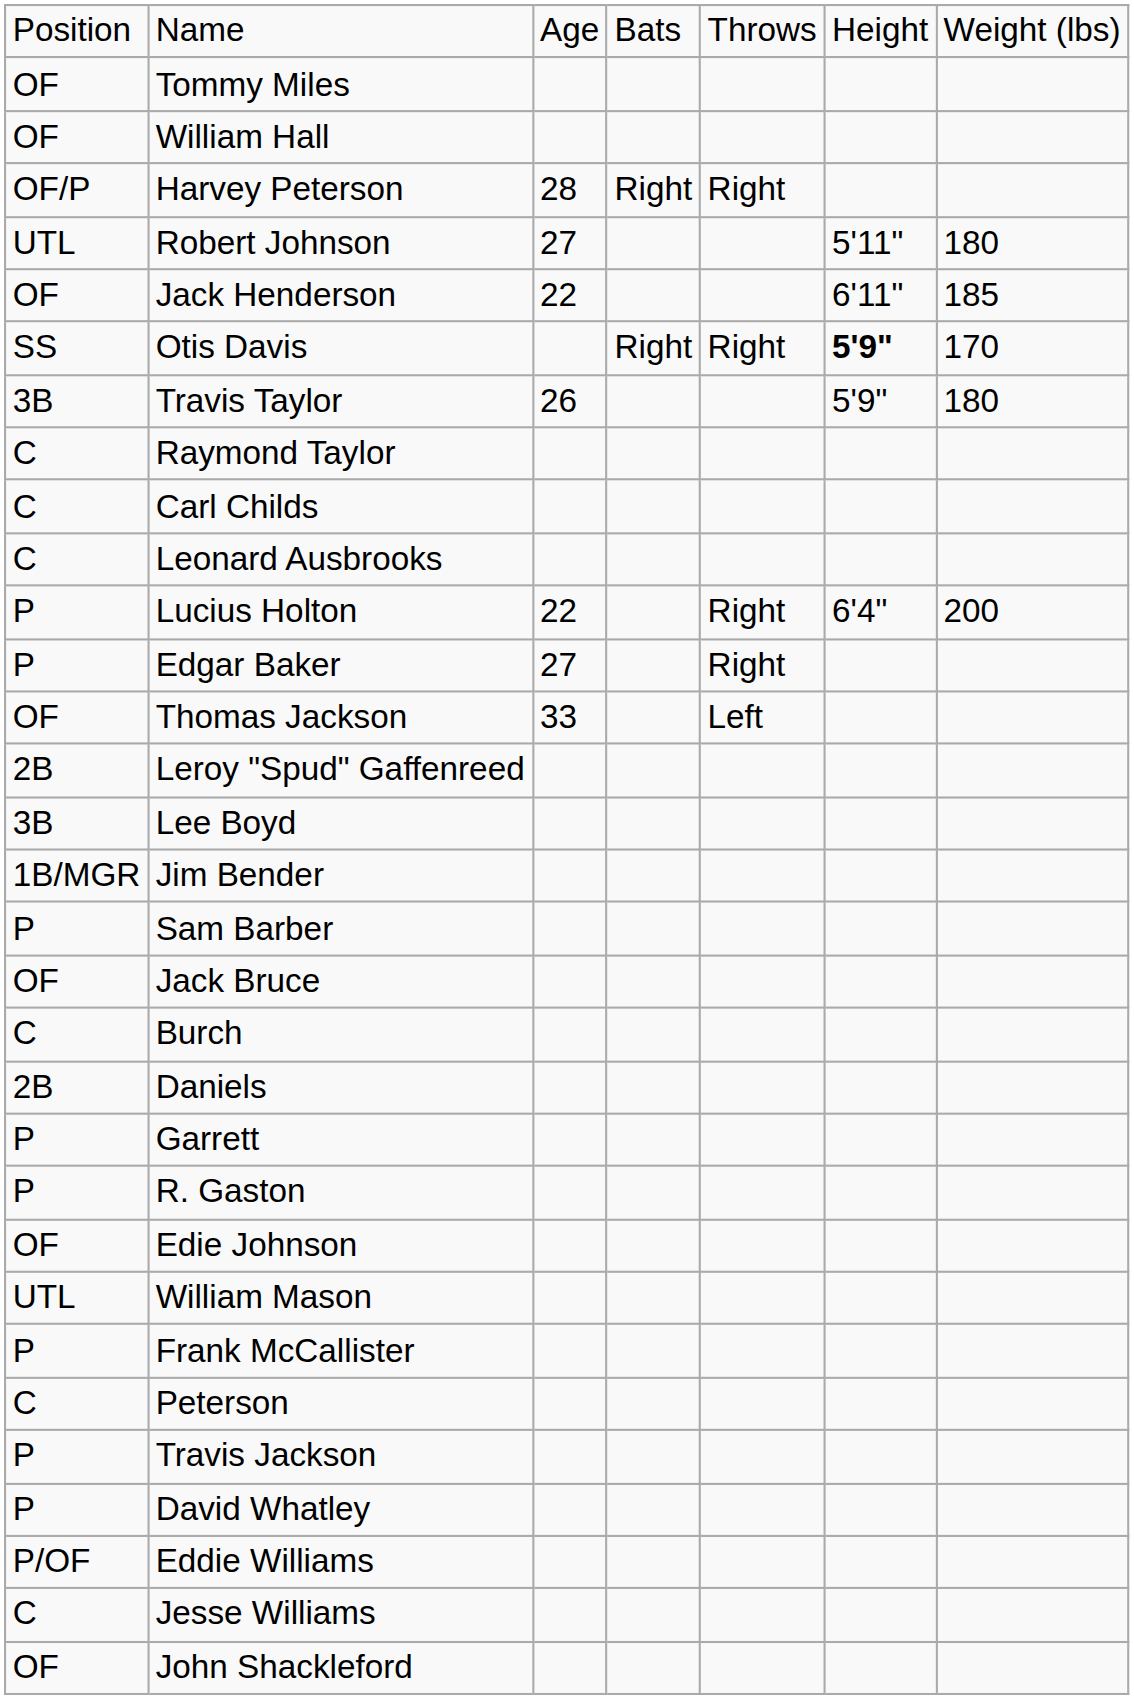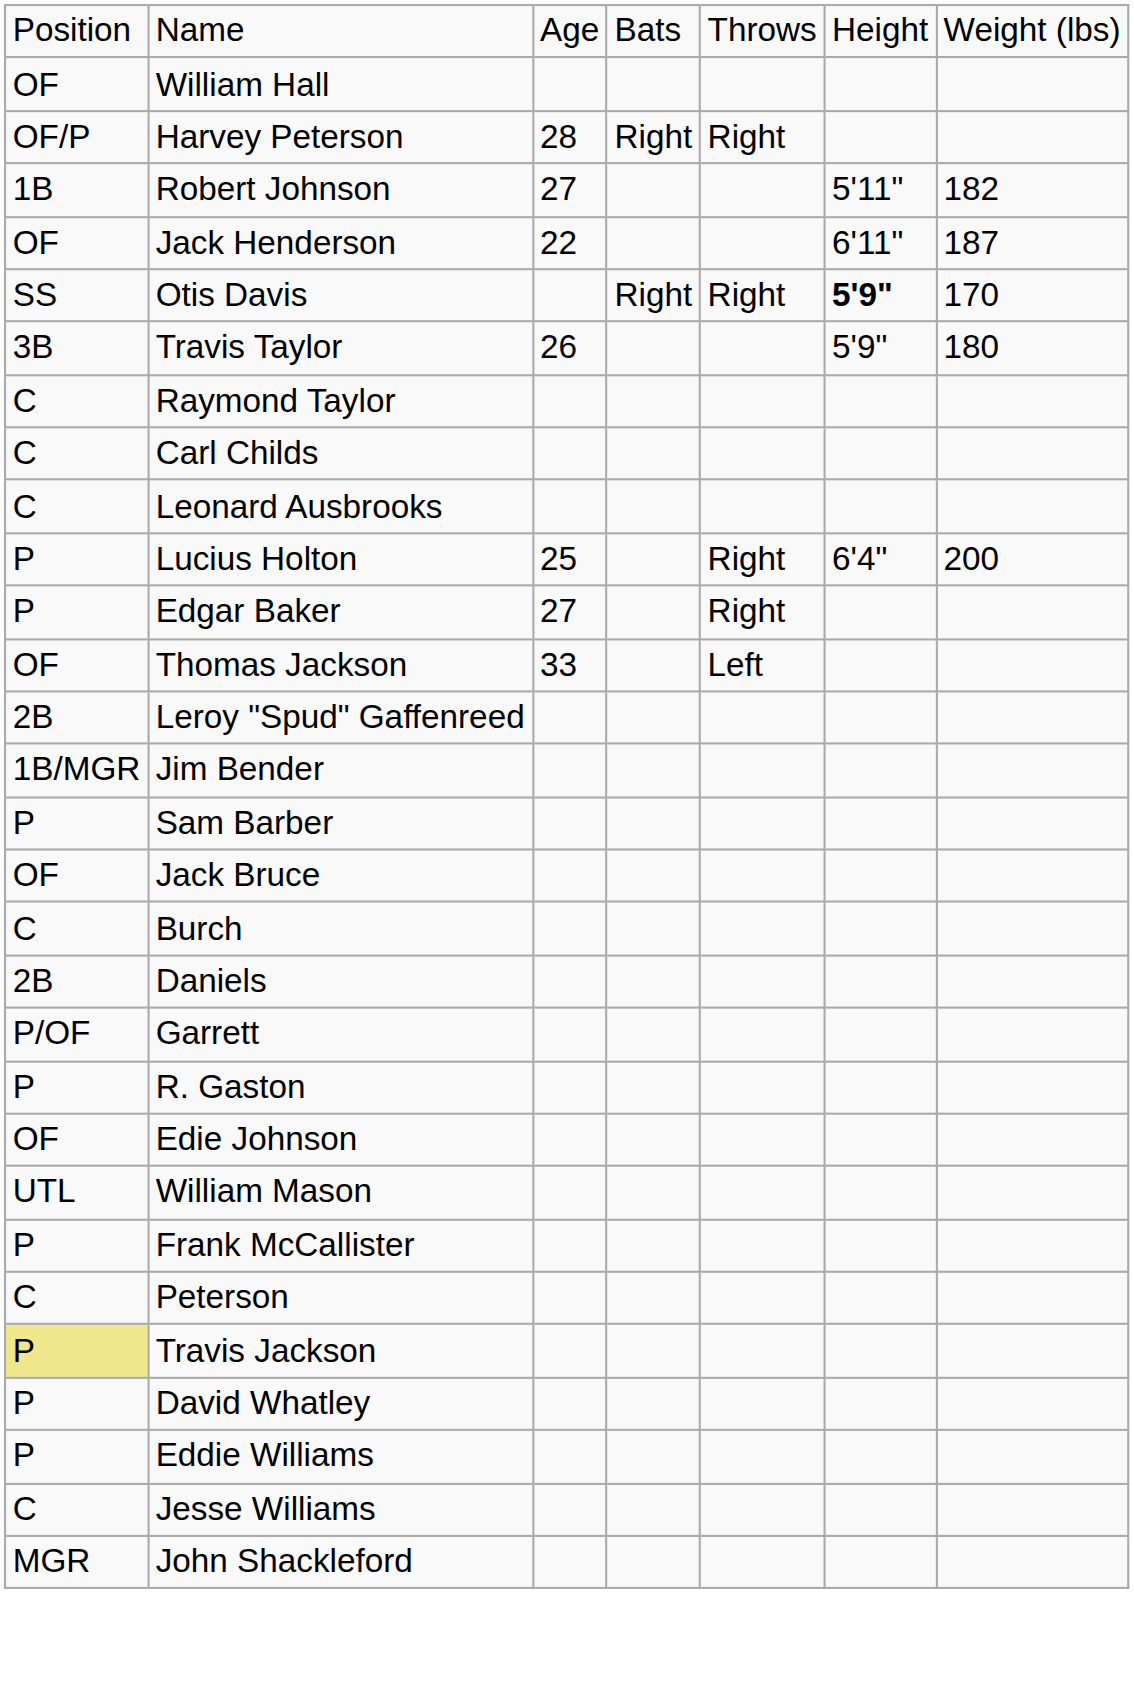- row: OF | Tommy Miles
Robert Johnson | column 1: UTL -> 1B
Robert Johnson | column 7: 180 -> 182
Jack Henderson | column 7: 185 -> 187
Lucius Holton | column 3: 22 -> 25
- row: 3B | Lee Boyd
Garrett | column 1: P -> P/OF
Travis Jackson | column 1: no background -> khaki background
Eddie Williams | column 1: P/OF -> P
John Shackleford | column 1: OF -> MGR
